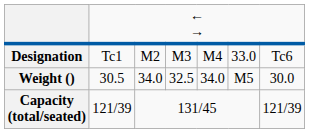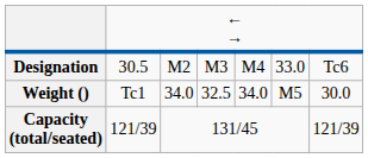Designation | column 2: Tc1 -> 30.5
Weight () | column 2: 30.5 -> Tc1
